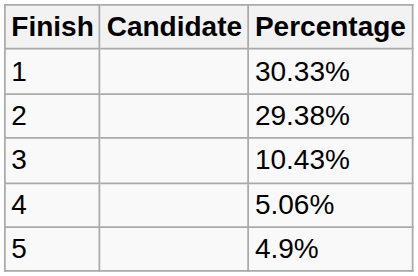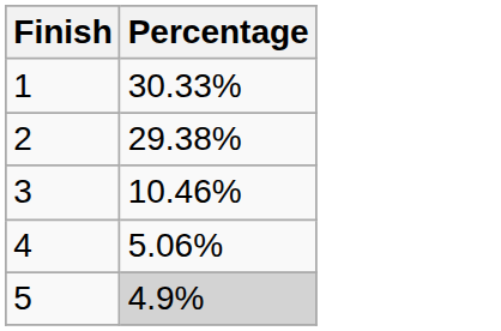- column: Candidate
3 | Percentage: 10.43% -> 10.46%
5 | Percentage: no background -> lightgrey background
